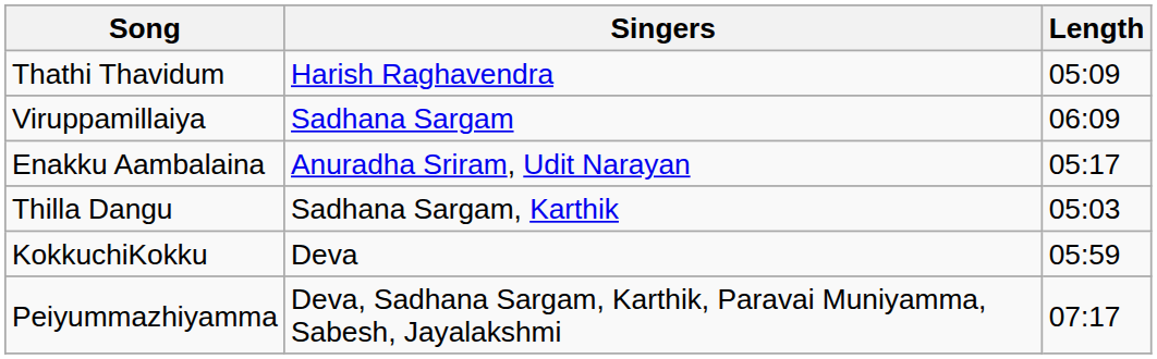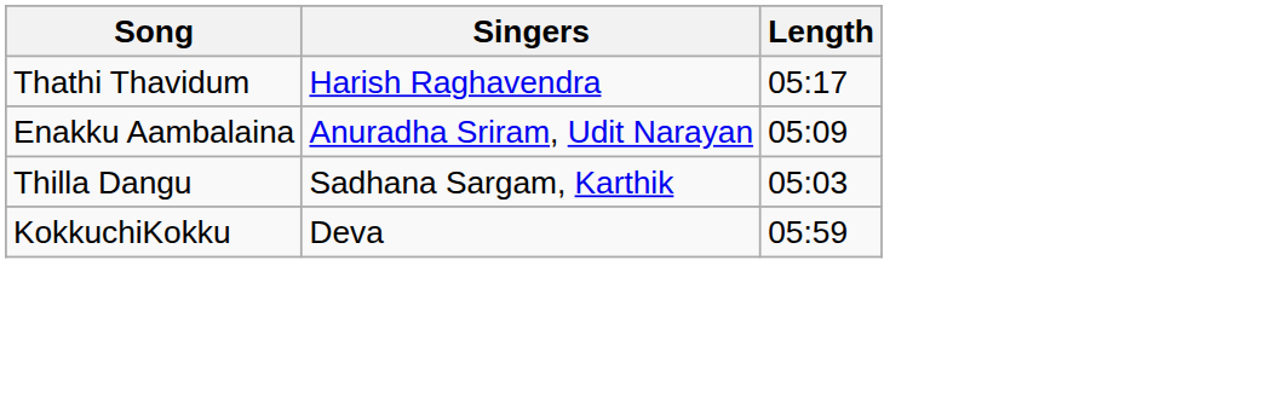Thathi Thavidum | Length: 05:09 -> 05:17
- row: Viruppamillaiya | Sadhana Sargam | 06:09
Enakku Aambalaina | Length: 05:17 -> 05:09
- row: Peiyummazhiyamma | Deva, Sadhana Sargam, Karthik, Paravai Muniyamma, Sabesh, Jayalakshmi | 07:17
